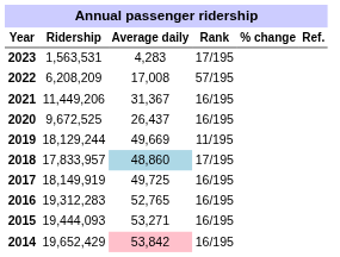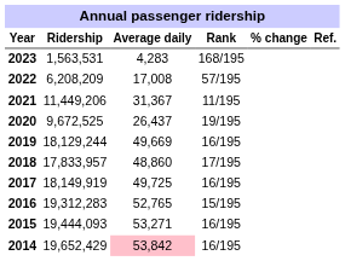2023 | Rank: 17/195 -> 168/195
2021 | Rank: 16/195 -> 11/195
2020 | Rank: 16/195 -> 19/195
2019 | Rank: 11/195 -> 16/195
2018 | Average daily: lightblue background -> no background
2016 | Rank: 16/195 -> 15/195
